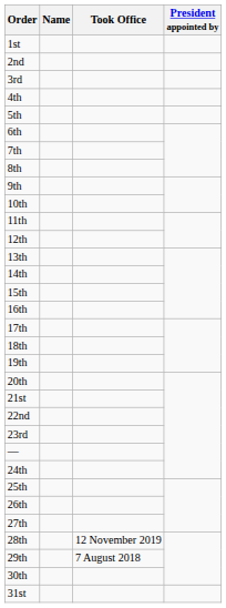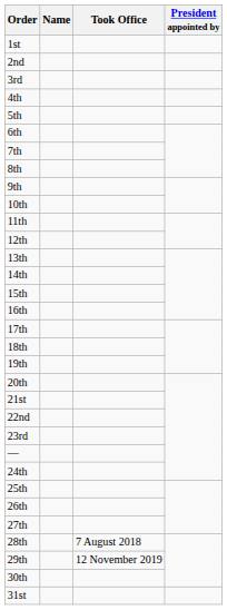28th | Took Office: 12 November 2019 -> 7 August 2018
29th | Took Office: 7 August 2018 -> 12 November 2019
